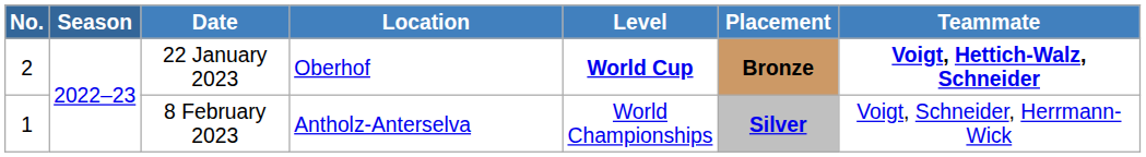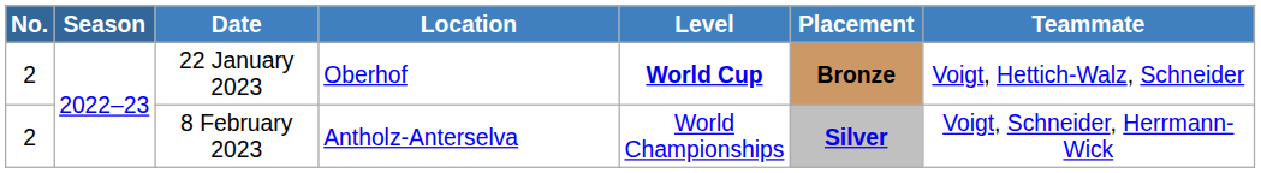22 January 2023 | Teammate: bold -> normal
8 February 2023 | No.: 1 -> 2
